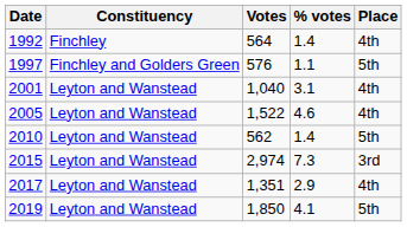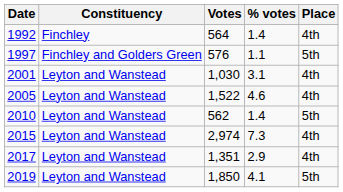2001 | Votes: 1,040 -> 1,030
2015 | Place: 3rd -> 4th
